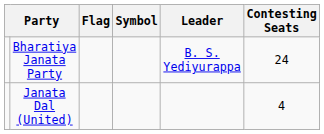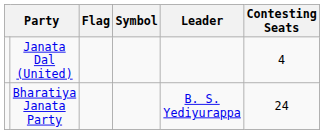rows swapped: Bharatiya Janata Party <-> Janata Dal (United)
